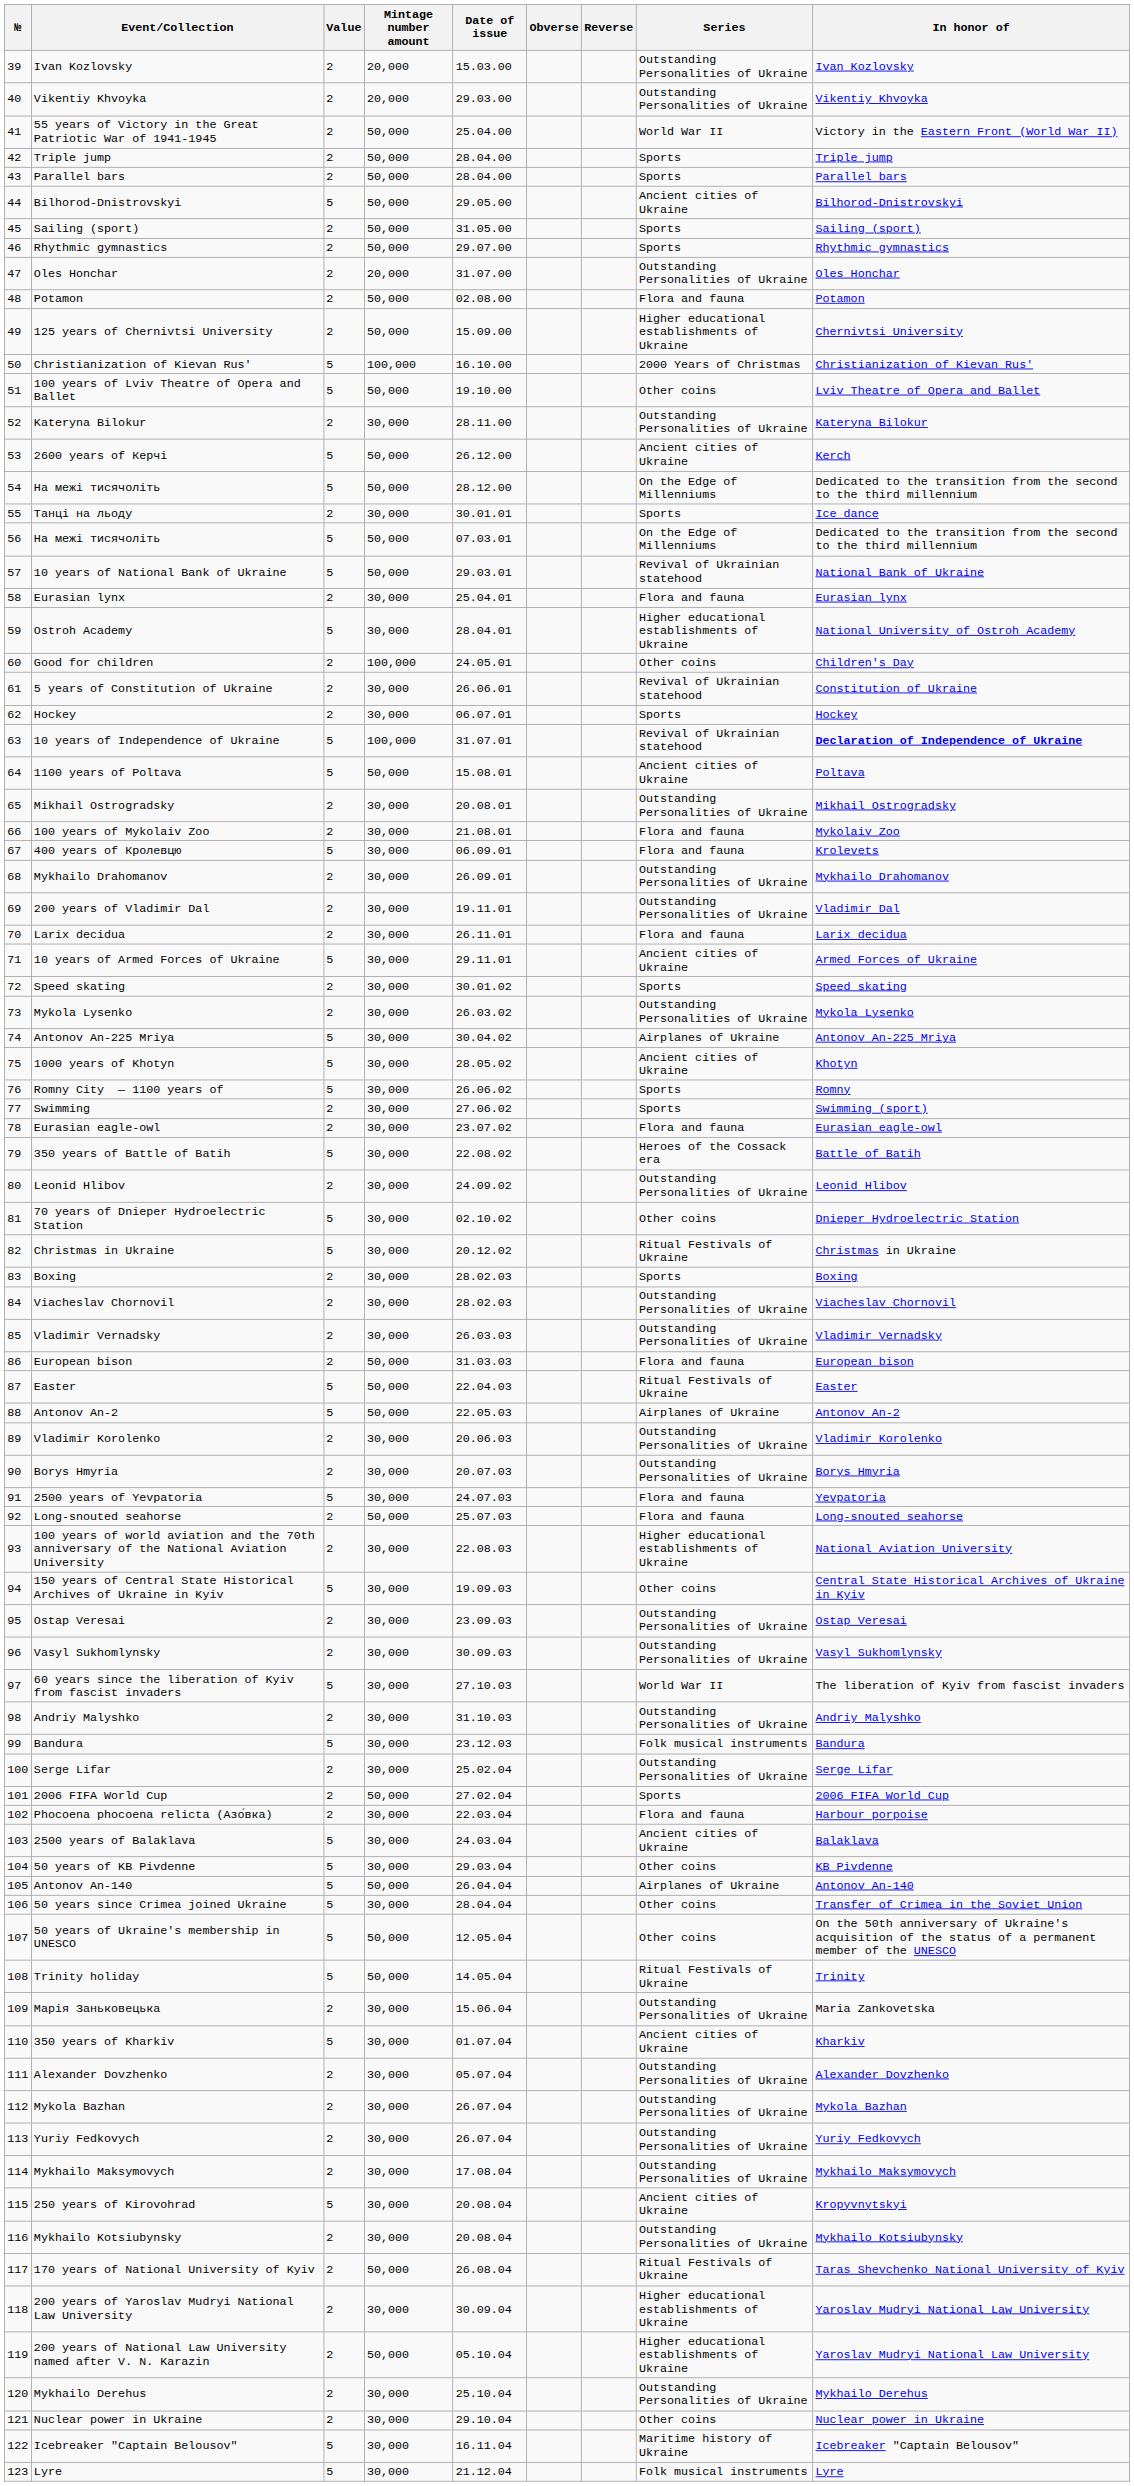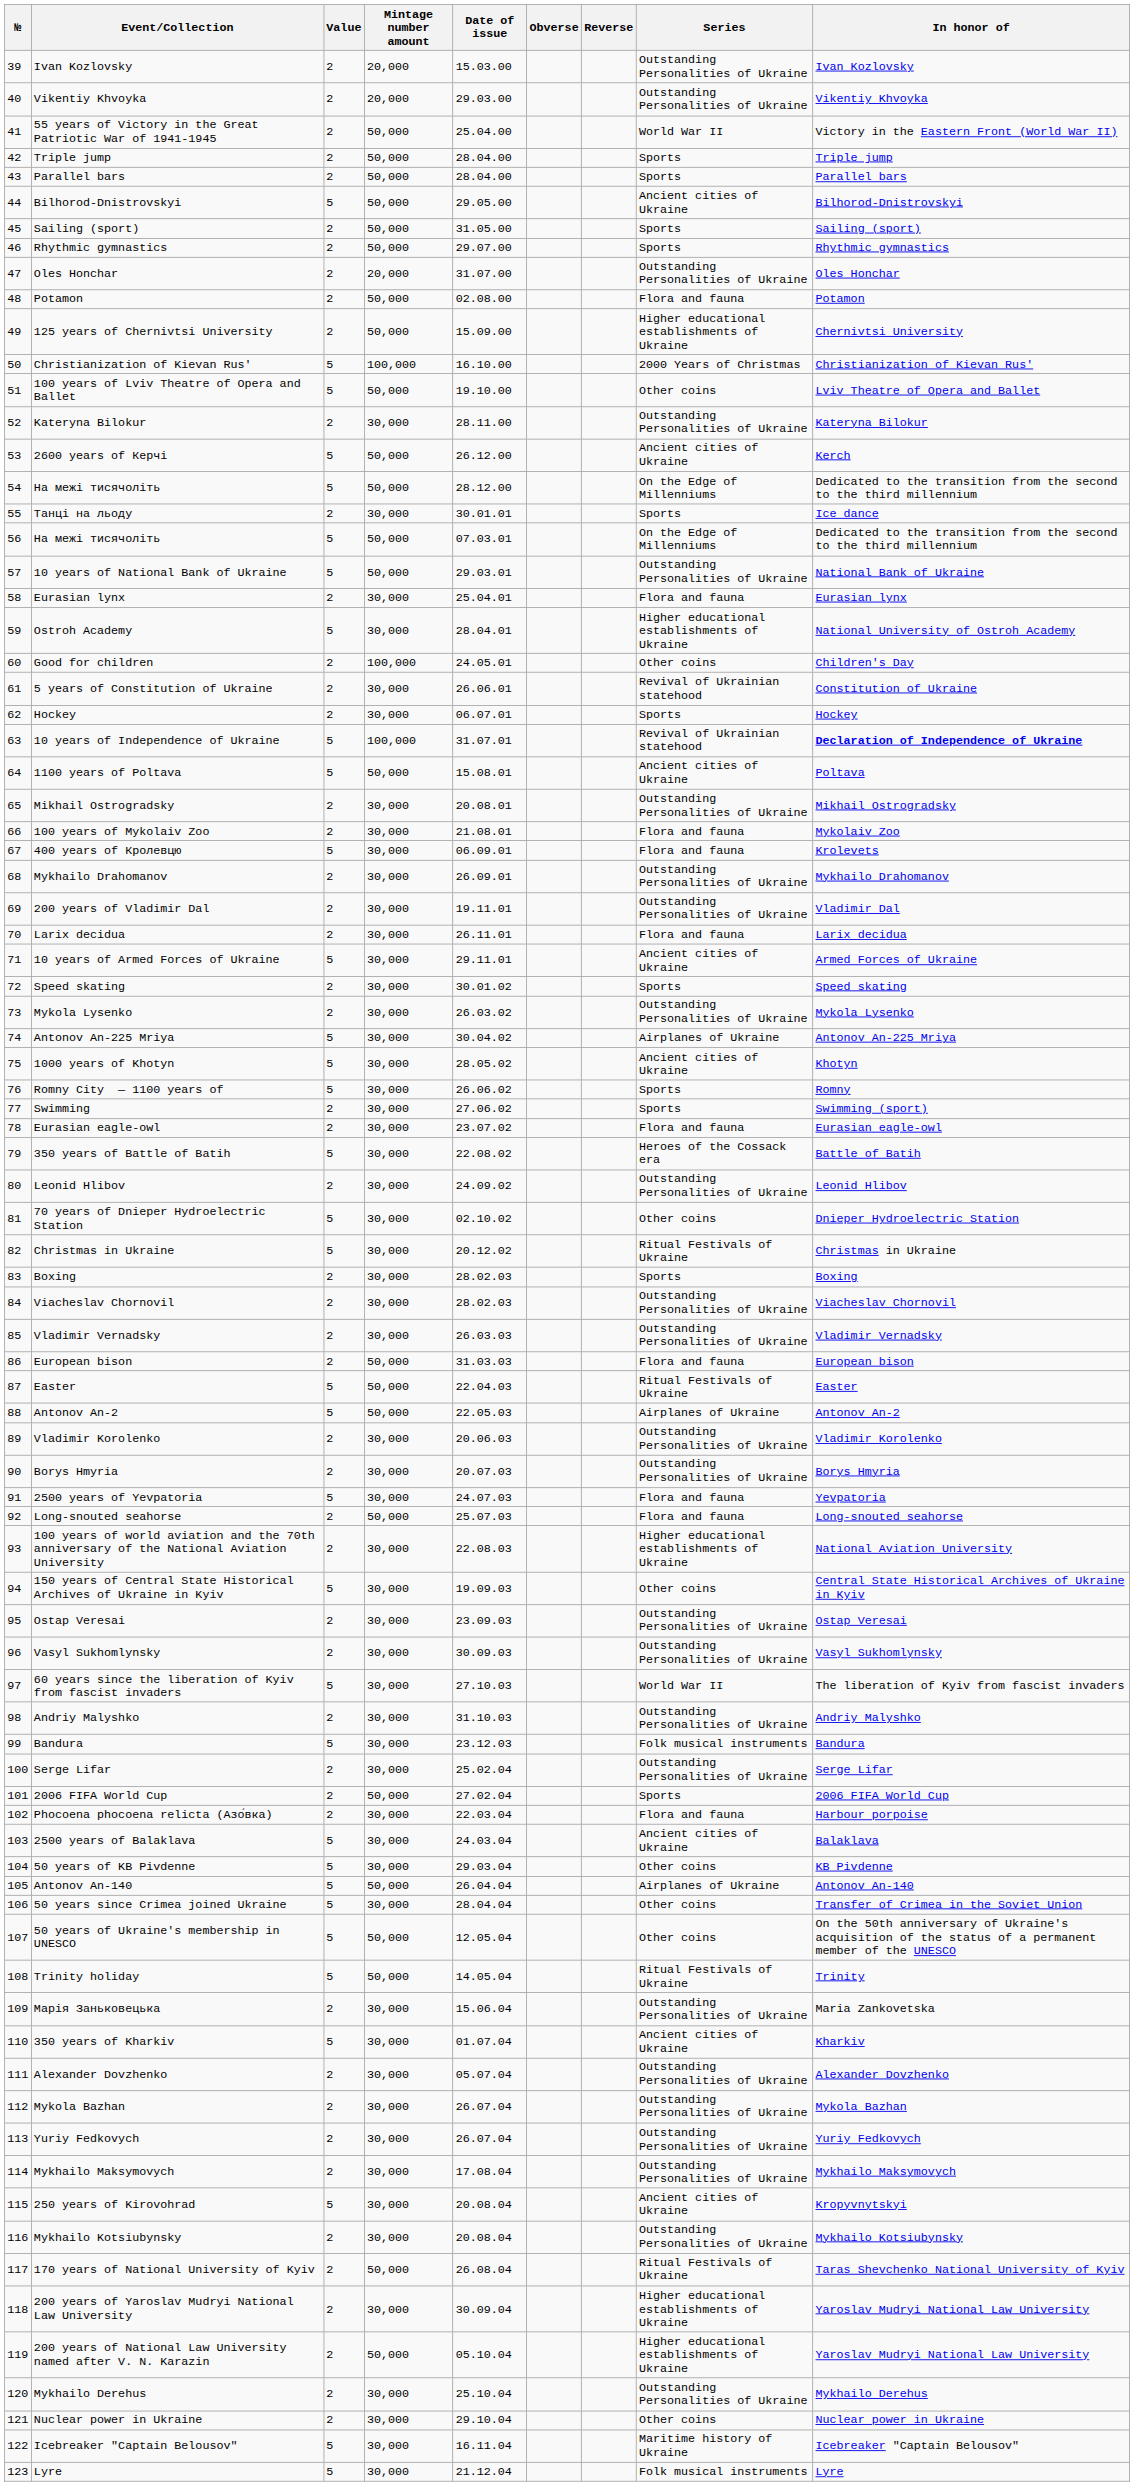10 years of National Bank of Ukraine | Series: Revival of Ukrainian statehood -> Outstanding Personalities of Ukraine
